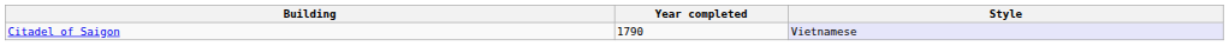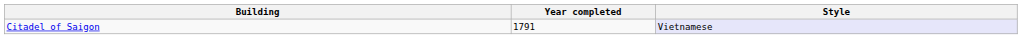Citadel of Saigon | Year completed: 1790 -> 1791
